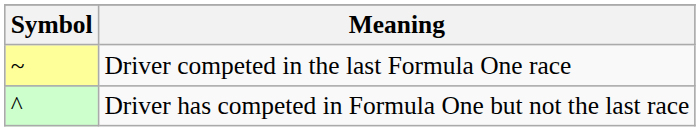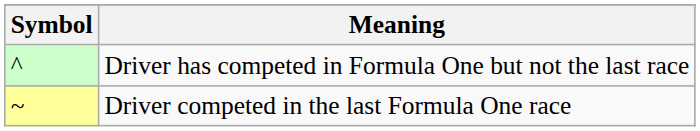rows swapped: Driver competed in the last Formula One race <-> Driver has competed in Formula One but not the last race
